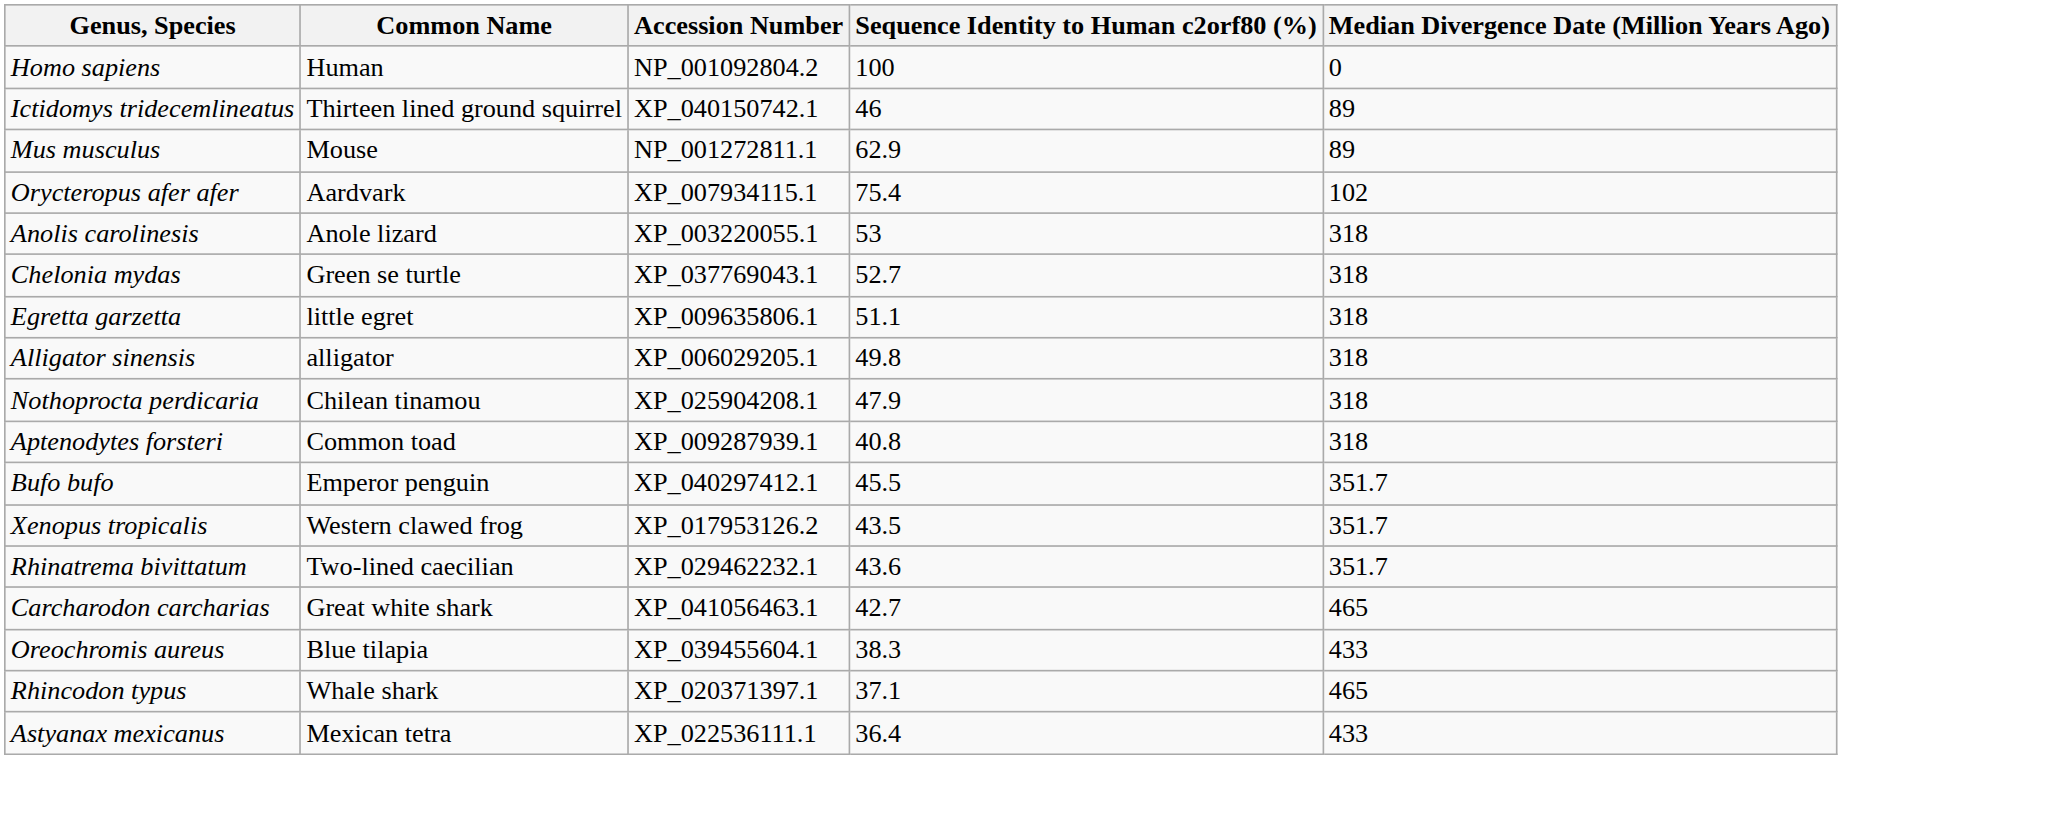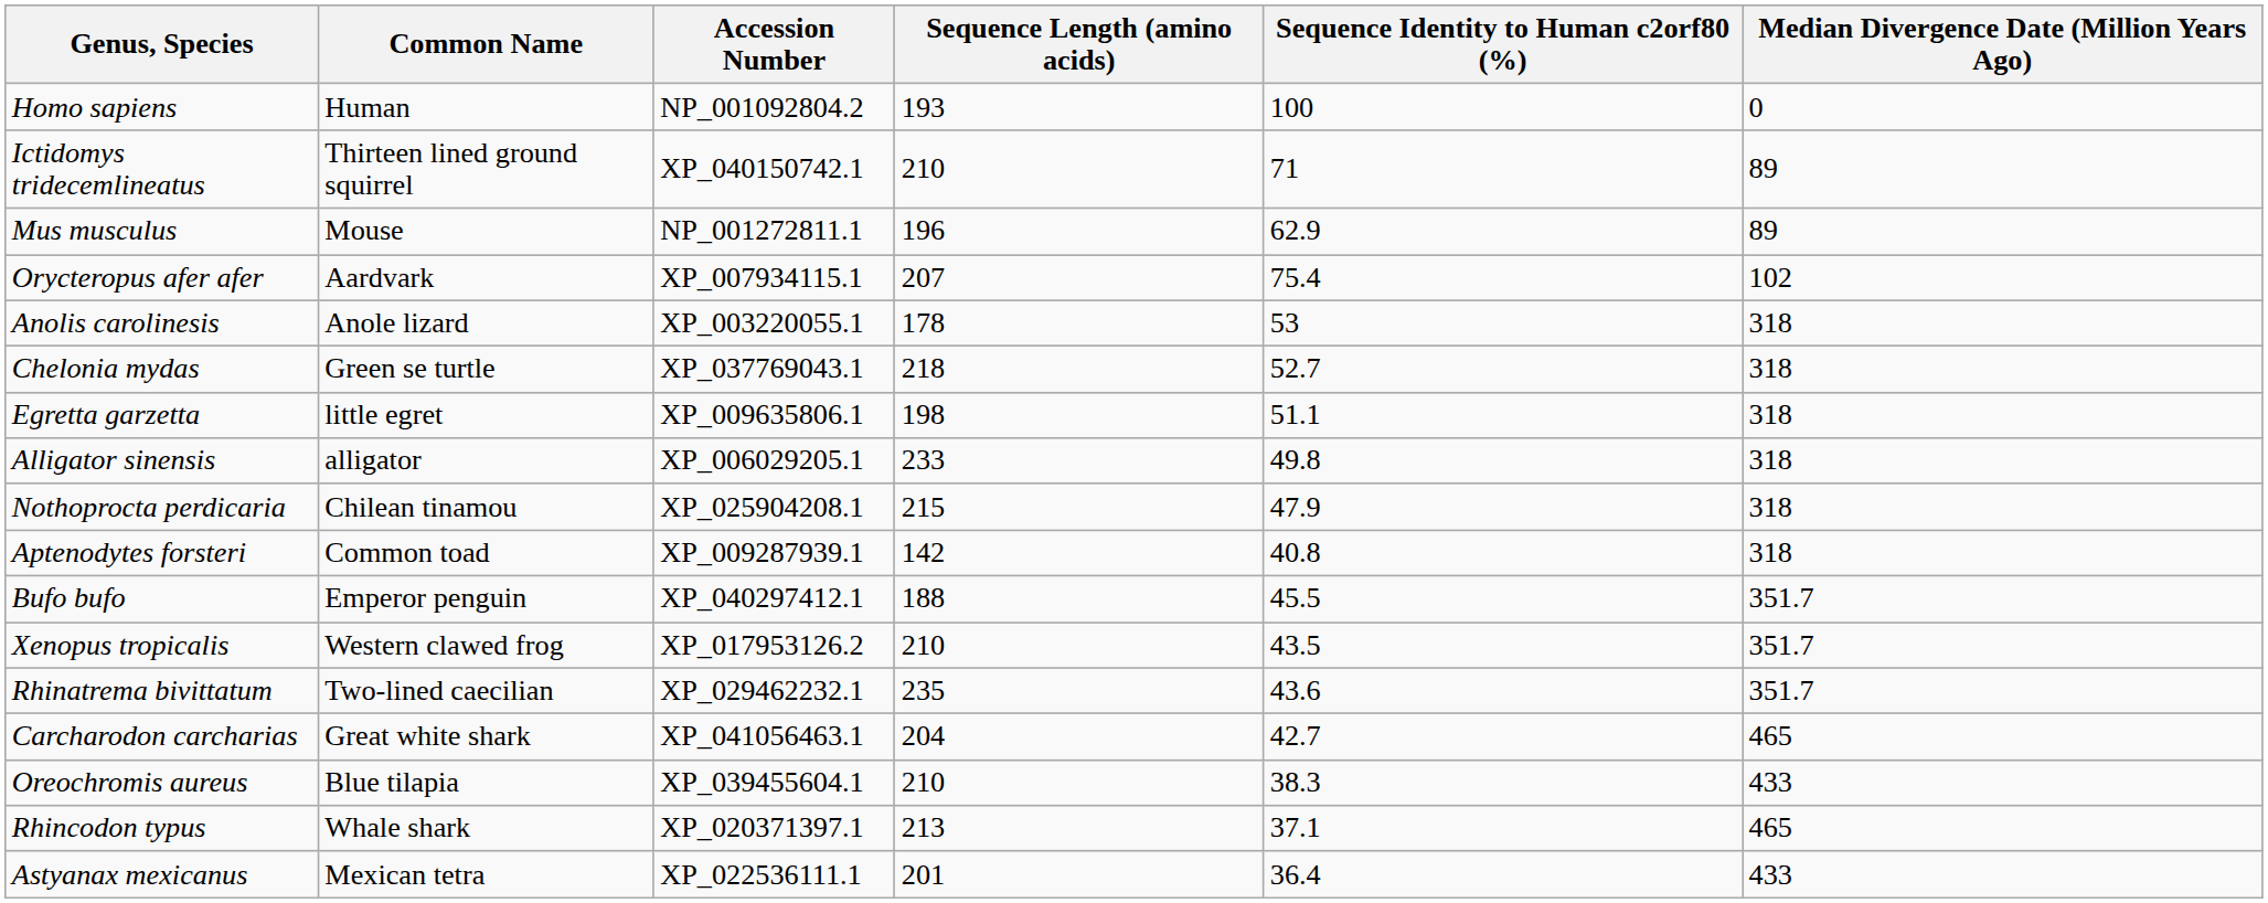+ column: Sequence Length (amino acids) | 193 | 210 | 196 | 207 | 178 | 218 | 198 | 233 | 215 | 142 | 188 | 210 | 235 | 204 | 210 | 213 | 201
Ictidomys tridecemlineatus | Sequence Identity to Human c2orf80 (%): 46 -> 71
